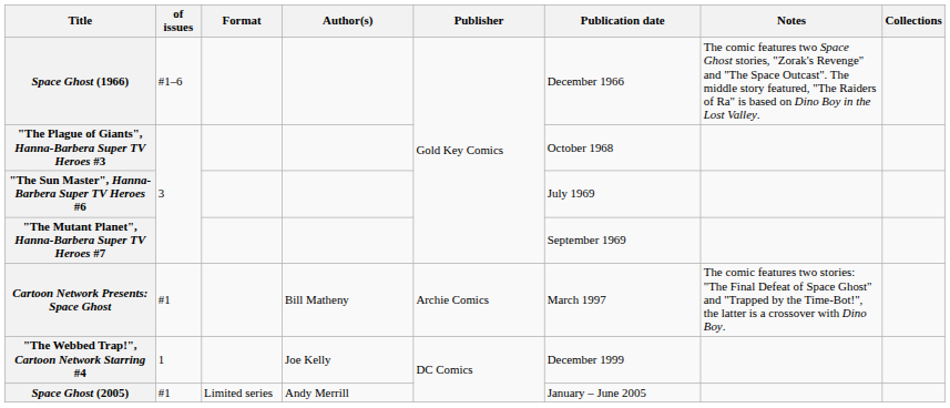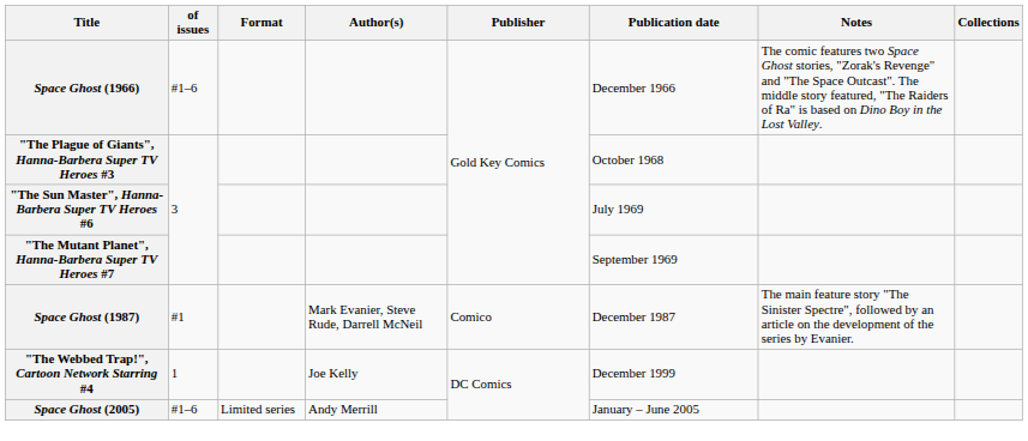+ row: Space Ghost (1987) | #1 | Mark Evanier, Steve Rude, Darrell McNeil | Comico | December 1987 | The main feature story "The Sinister Spectre", followed by an article on the development of the series by Evanier.
- row: Cartoon Network Presents: Space Ghost | #1 | Bill Matheny | Archie Comics | March 1997 | The comic features two stories: "The Final Defeat of Space Ghost" and "Trapped by the Time-Bot!", the latter is a crossover with Dino Boy.
Space Ghost (2005) | of issues: #1 -> #1–6
